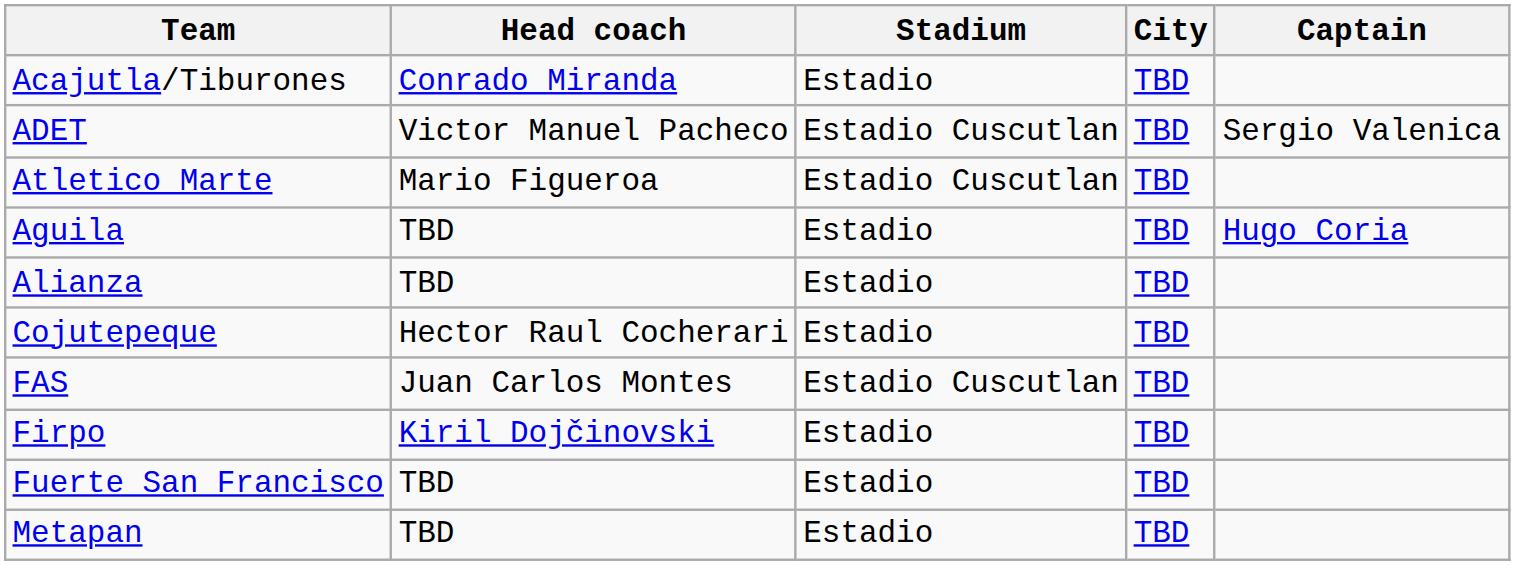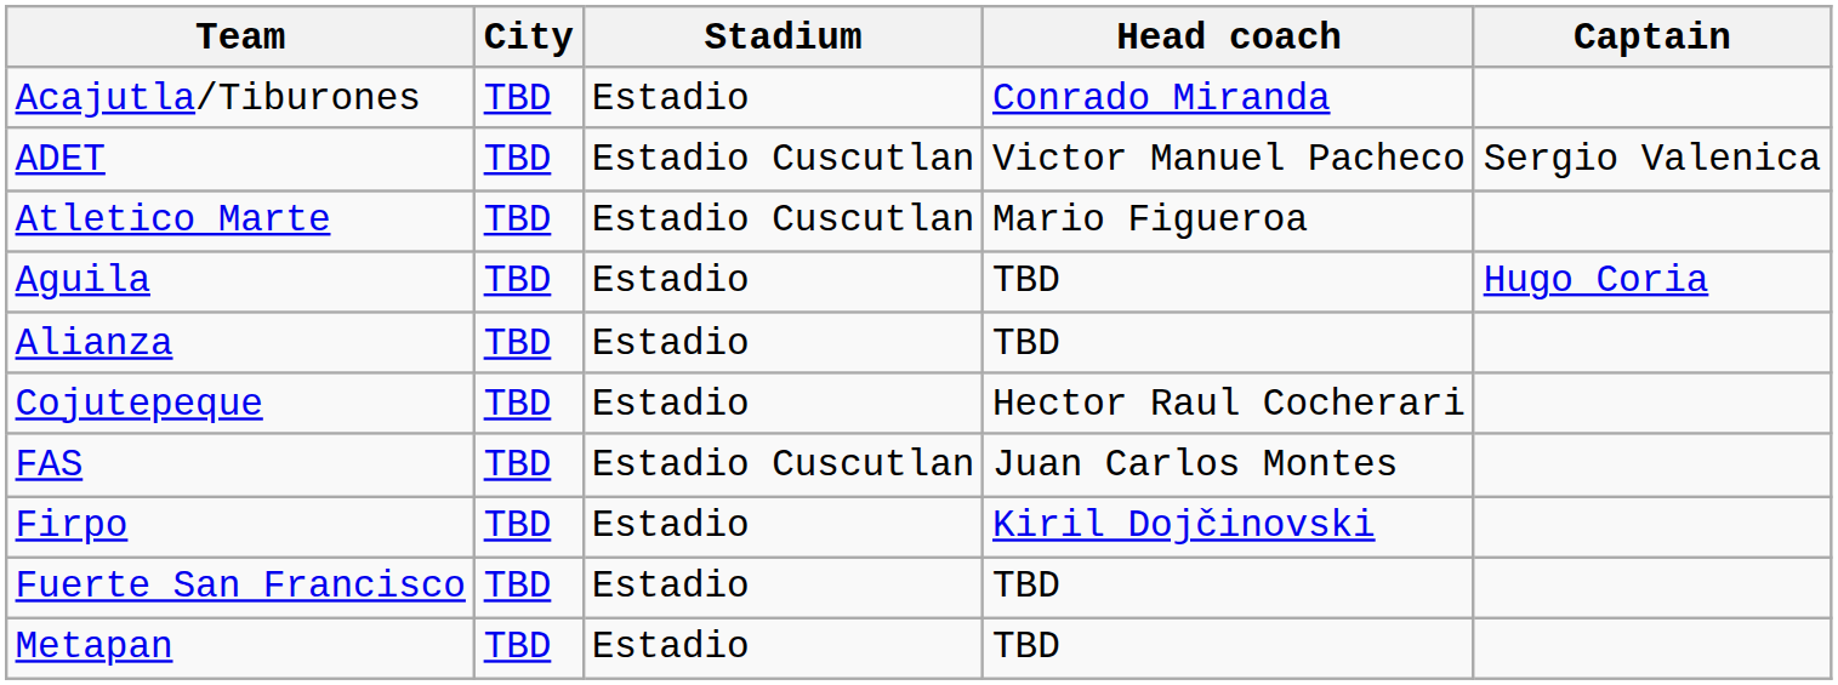columns swapped: City <-> Head coach
